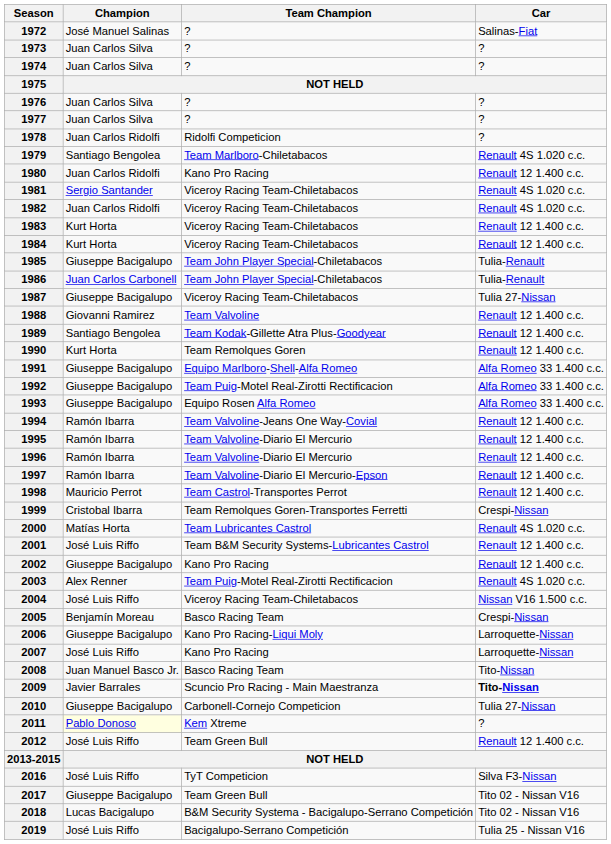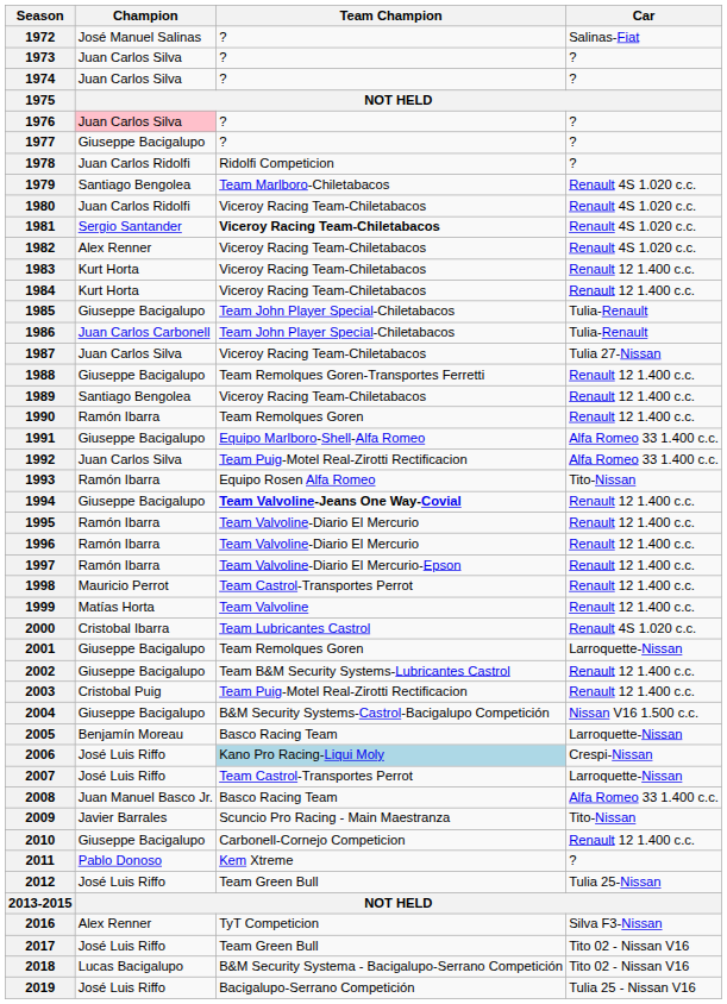1976 | Champion: no background -> pink background
1977 | Champion: Juan Carlos Silva -> Giuseppe Bacigalupo
1980 | Team Champion: Kano Pro Racing -> Viceroy Racing Team-Chiletabacos
1980 | Car: Renault 12 1.400 c.c. -> Renault 4S 1.020 c.c.
1981 | Team Champion: normal -> bold
1982 | Champion: Juan Carlos Ridolfi -> Alex Renner
1987 | Champion: Giuseppe Bacigalupo -> Juan Carlos Silva
1988 | Champion: Giovanni Ramirez -> Giuseppe Bacigalupo
1988 | Team Champion: Team Valvoline -> Team Remolques Goren-Transportes Ferretti
1989 | Team Champion: Team Kodak-Gillette Atra Plus-Goodyear -> Viceroy Racing Team-Chiletabacos
1990 | Champion: Kurt Horta -> Ramón Ibarra
1992 | Champion: Giuseppe Bacigalupo -> Juan Carlos Silva
1993 | Champion: Giuseppe Bacigalupo -> Ramón Ibarra
1993 | Car: Alfa Romeo 33 1.400 c.c. -> Tito-Nissan
1994 | Champion: Ramón Ibarra -> Giuseppe Bacigalupo
1994 | Team Champion: normal -> bold
1999 | Champion: Cristobal Ibarra -> Matías Horta
1999 | Team Champion: Team Remolques Goren-Transportes Ferretti -> Team Valvoline
1999 | Car: Crespi-Nissan -> Renault 12 1.400 c.c.
2000 | Champion: Matías Horta -> Cristobal Ibarra
2001 | Champion: José Luis Riffo -> Giuseppe Bacigalupo
2001 | Team Champion: Team B&M Security Systems-Lubricantes Castrol -> Team Remolques Goren
2001 | Car: Renault 12 1.400 c.c. -> Larroquette-Nissan
2002 | Team Champion: Kano Pro Racing -> Team B&M Security Systems-Lubricantes Castrol
2003 | Champion: Alex Renner -> Cristobal Puig
2003 | Car: Renault 4S 1.020 c.c. -> Renault 12 1.400 c.c.
2004 | Champion: José Luis Riffo -> Giuseppe Bacigalupo
2004 | Team Champion: Viceroy Racing Team-Chiletabacos -> B&M Security Systems-Castrol-Bacigalupo Competición
2005 | Car: Crespi-Nissan -> Larroquette-Nissan
2006 | Champion: Giuseppe Bacigalupo -> José Luis Riffo
2006 | Team Champion: no background -> lightblue background
2006 | Car: Larroquette-Nissan -> Crespi-Nissan
2007 | Team Champion: Kano Pro Racing -> Team Castrol-Transportes Perrot
2008 | Car: Tito-Nissan -> Alfa Romeo 33 1.400 c.c.
2009 | Car: bold -> normal
2010 | Car: Tulia 27-Nissan -> Renault 12 1.400 c.c.
2011 | Champion: lightyellow background -> no background
2012 | Car: Renault 12 1.400 c.c. -> Tulia 25-Nissan
2016 | Champion: José Luis Riffo -> Alex Renner
2017 | Champion: Giuseppe Bacigalupo -> José Luis Riffo
